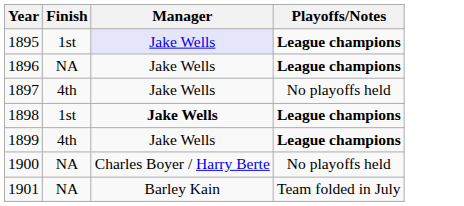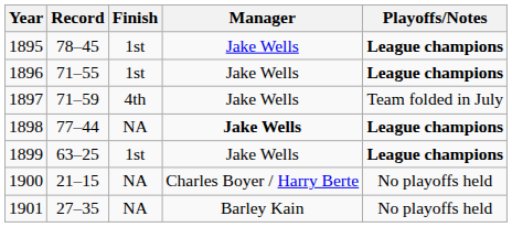+ column: Record | 78–45 | 71–55 | 71–59 | 77–44 | 63–25 | 21–15 | 27–35
1895 | Manager: lavender background -> no background
1896 | Finish: NA -> 1st
1897 | Playoffs/Notes: No playoffs held -> Team folded in July
1898 | Finish: 1st -> NA
1899 | Finish: 4th -> 1st
1901 | Playoffs/Notes: Team folded in July -> No playoffs held
